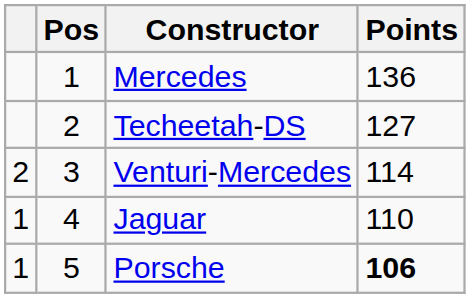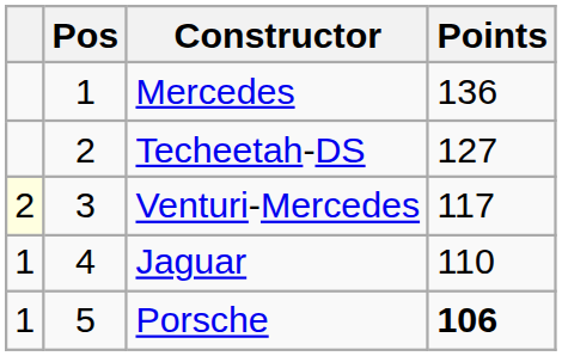Venturi-Mercedes | column 1: no background -> lightyellow background
Venturi-Mercedes | Points: 114 -> 117
